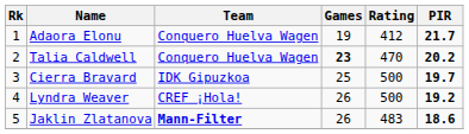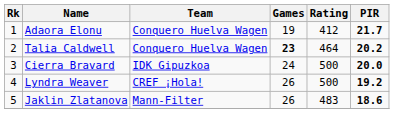Talia Caldwell | Rating: 470 -> 464
Cierra Bravard | Games: 25 -> 24
Cierra Bravard | PIR: 19.7 -> 20.0
Jaklin Zlatanova | Team: bold -> normal
